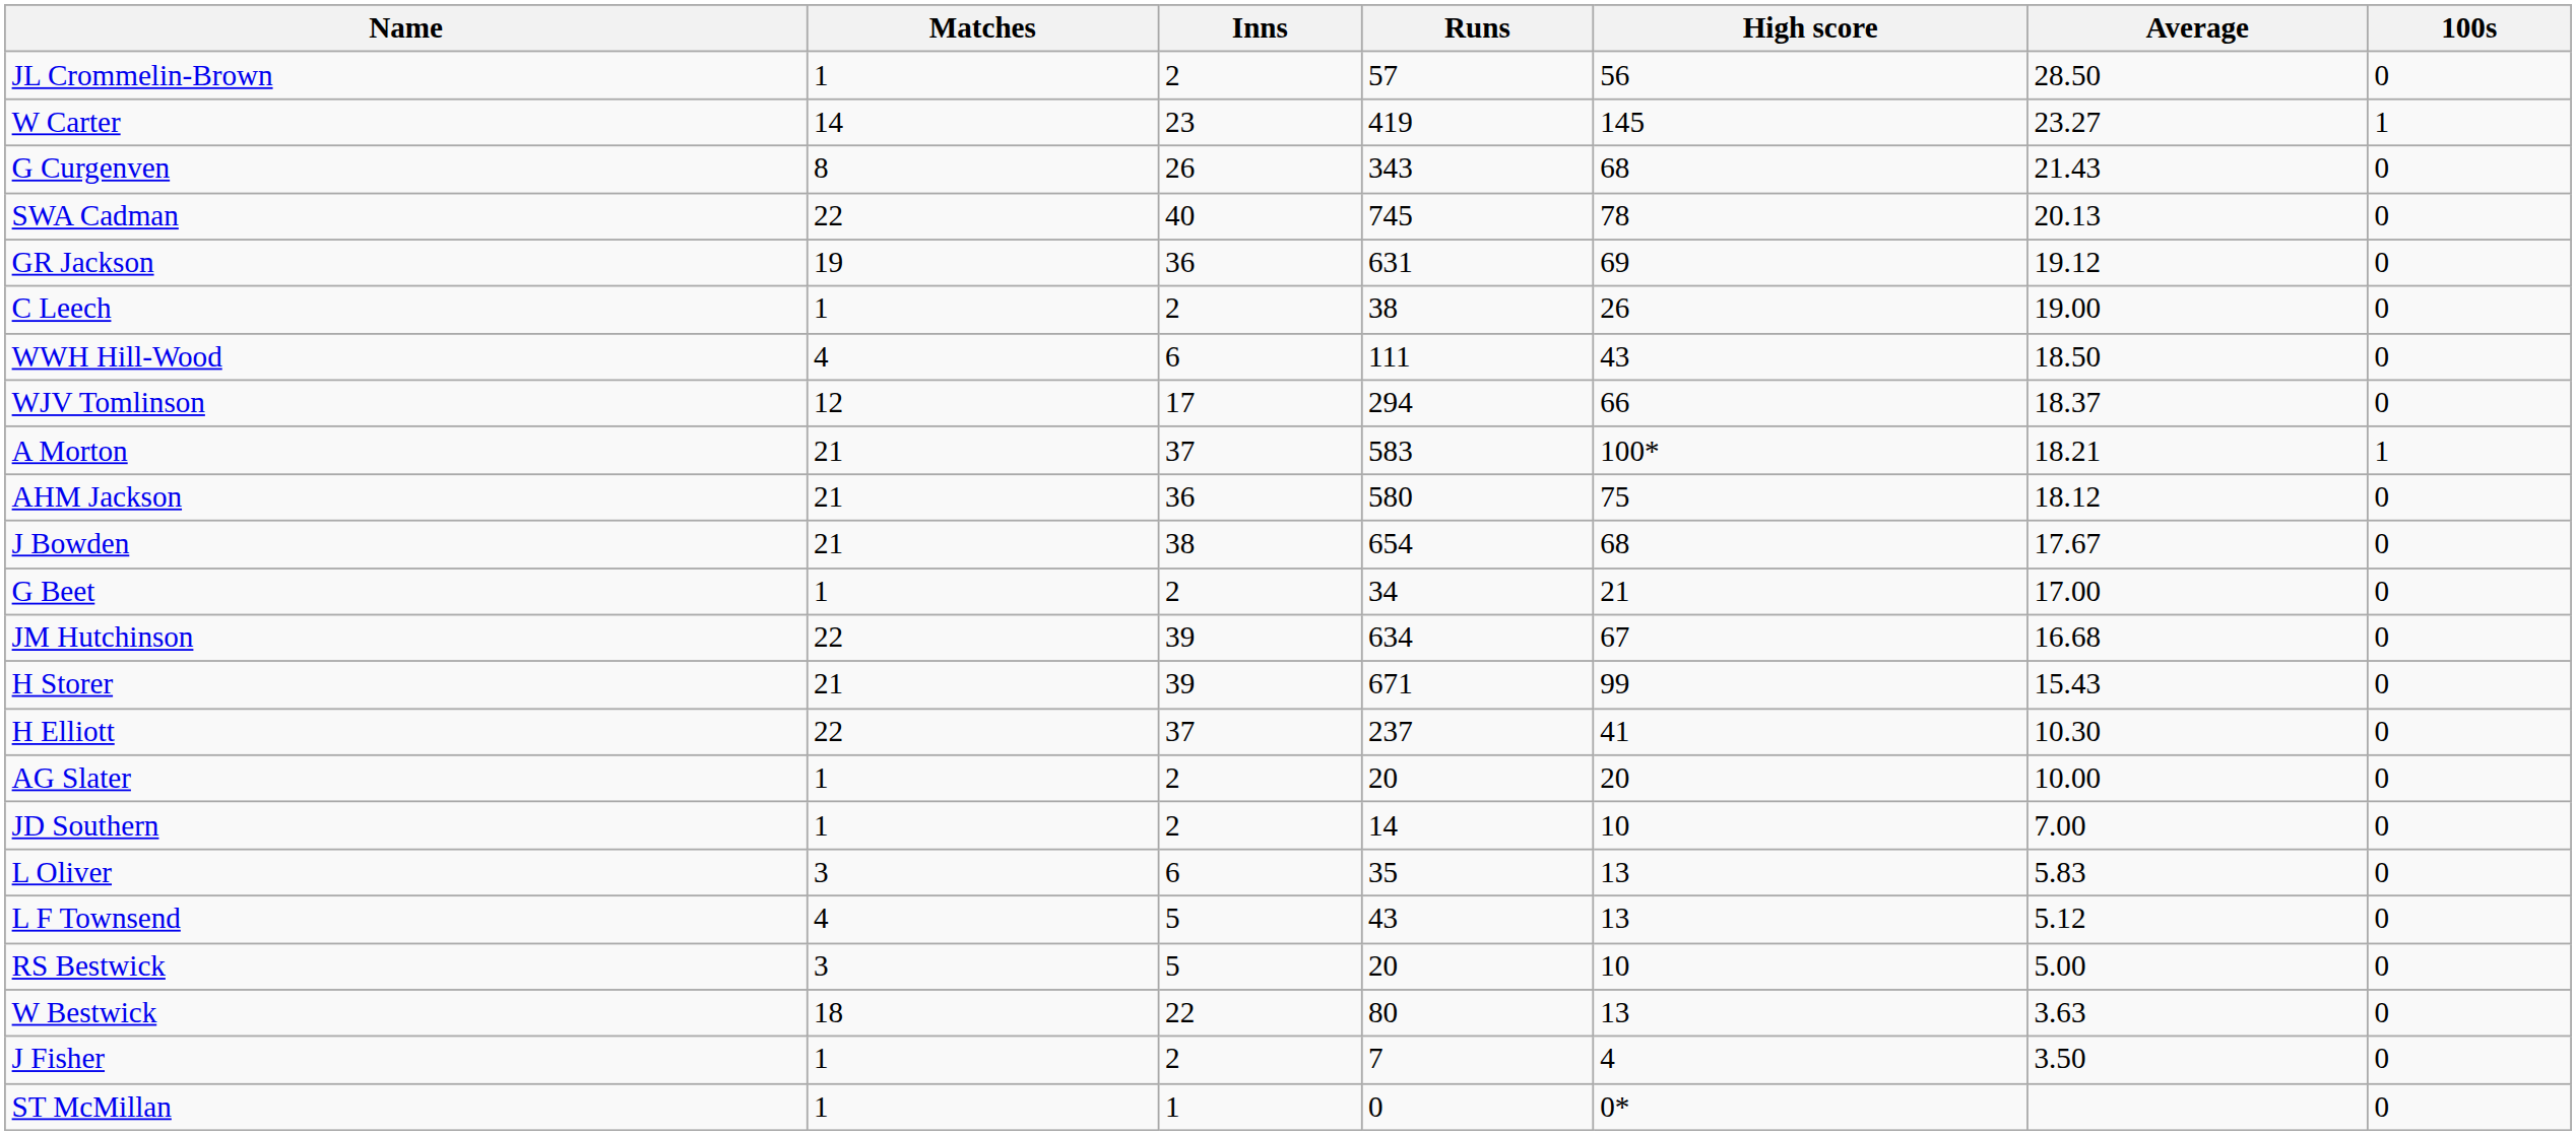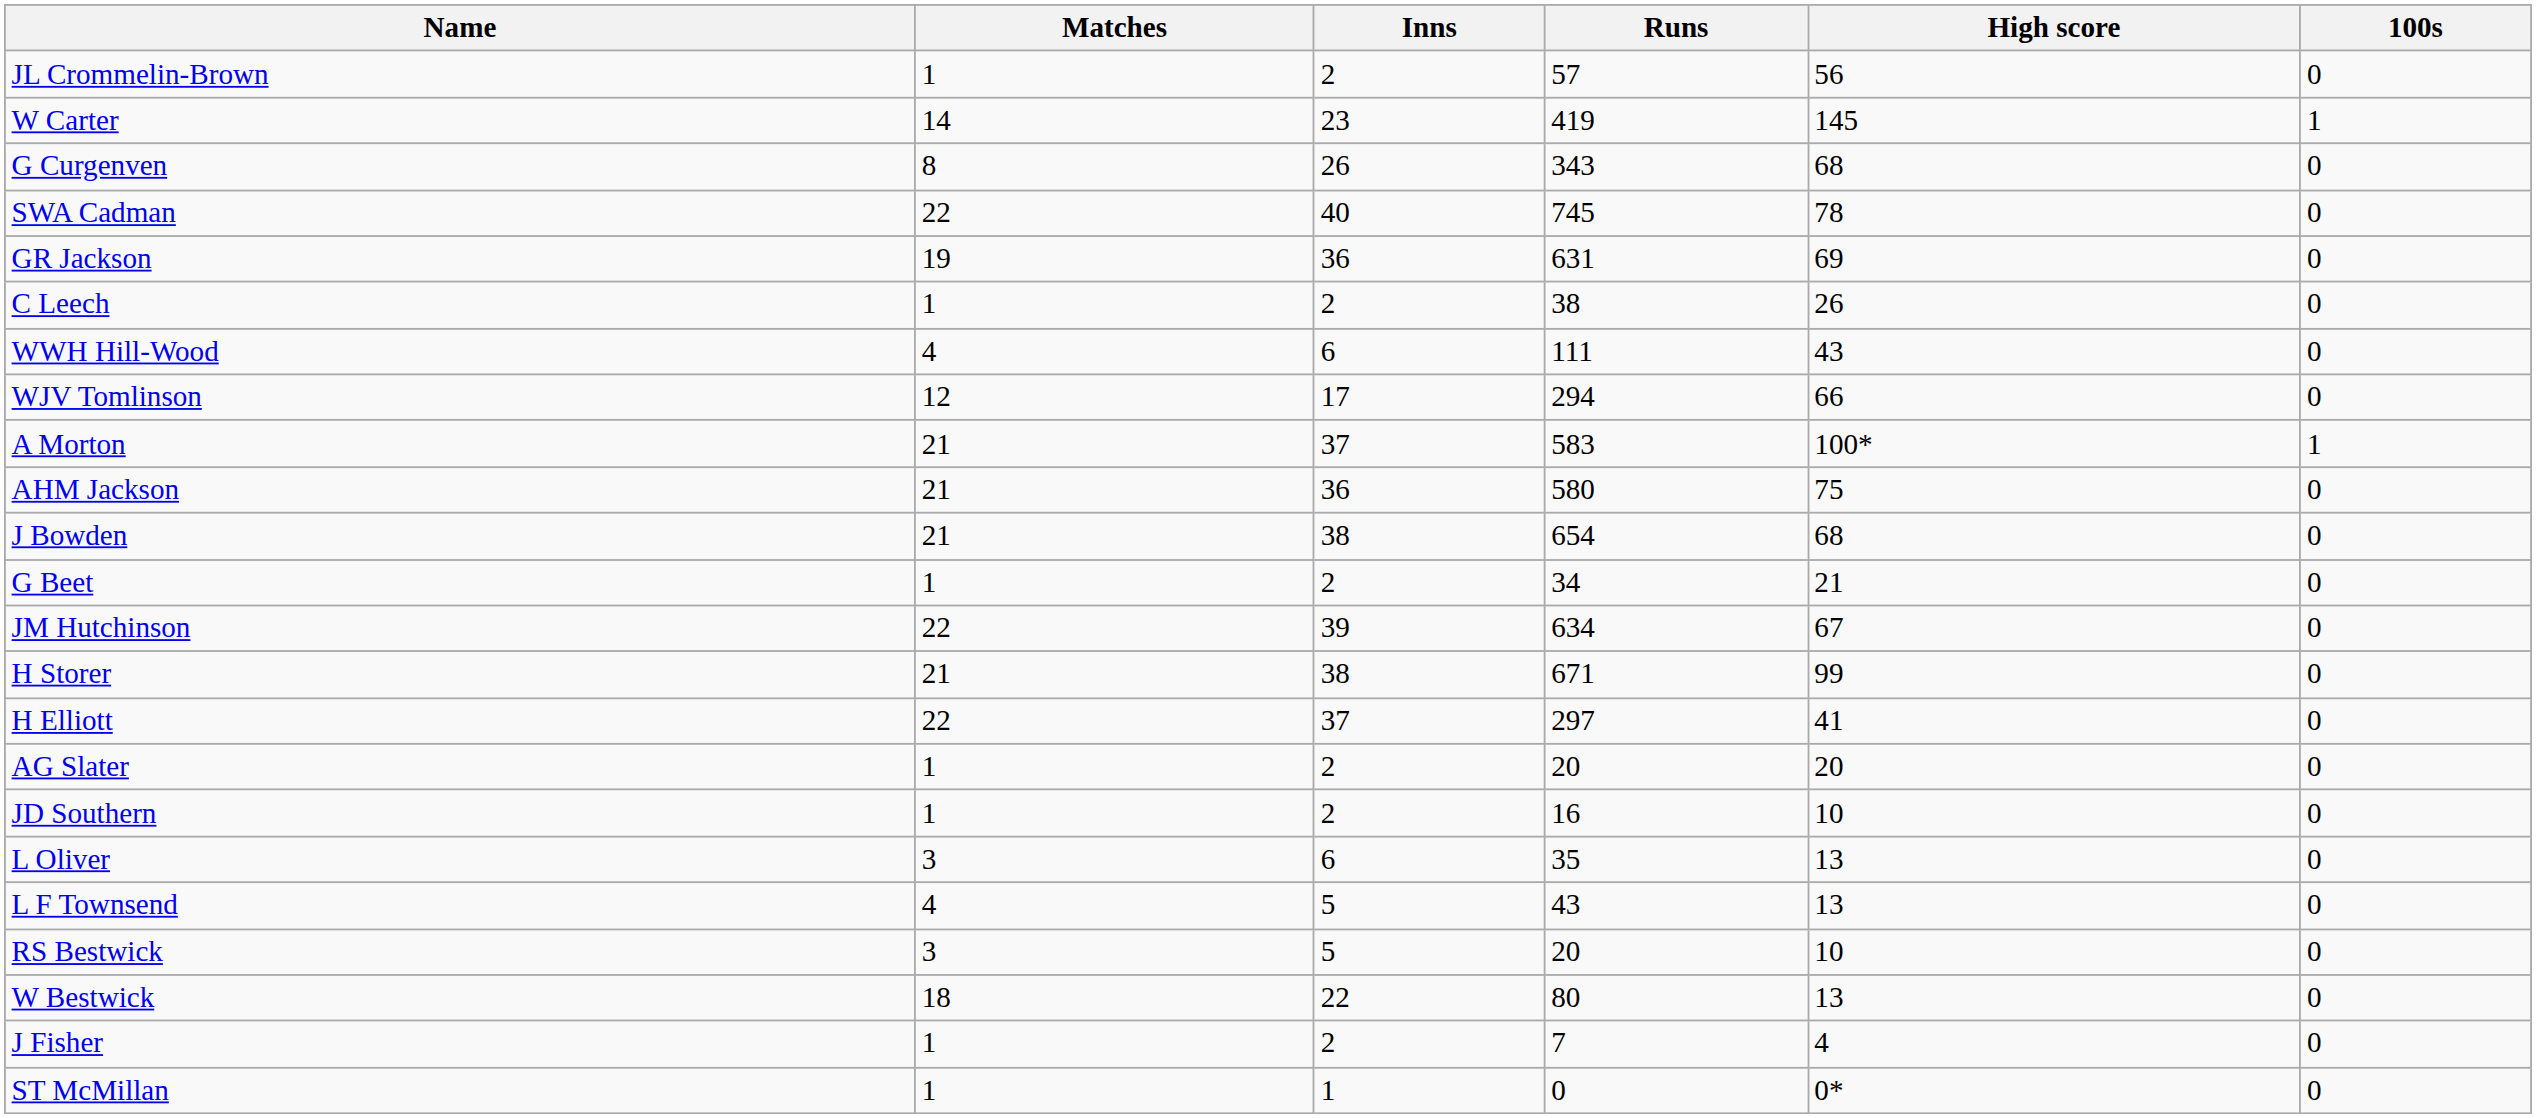- column: Average | 28.50 | 23.27 | 21.43 | 20.13 | 19.12 | 19.00 | 18.50 | 18.37 | 18.21 | 18.12 | 17.67 | 17.00 | 16.68 | 15.43 | 10.30 | 10.00 | 7.00 | 5.83 | 5.12 | 5.00 | 3.63 | 3.50
H Storer | Inns: 39 -> 38
H Elliott | Runs: 237 -> 297
JD Southern | Runs: 14 -> 16
